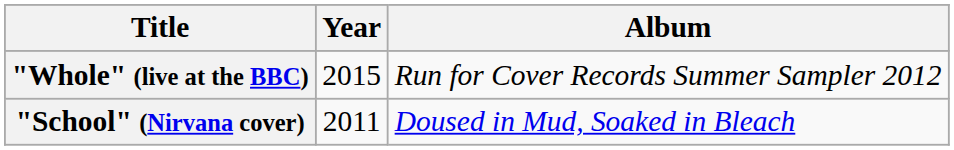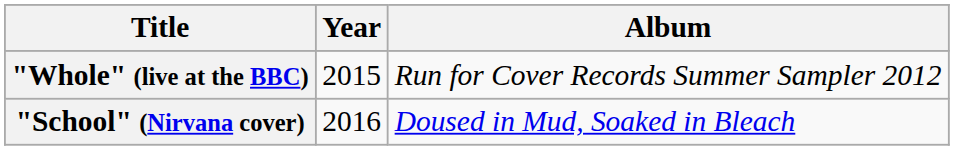"School" (Nirvana cover) | Year: 2011 -> 2016
